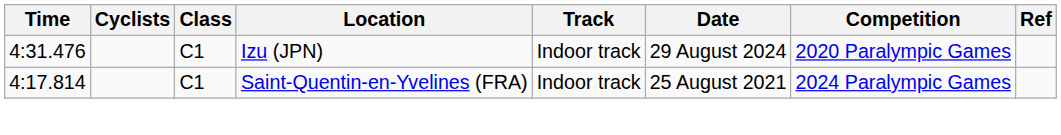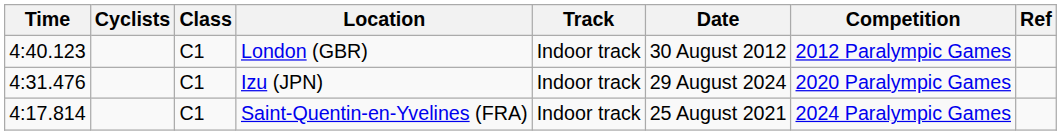+ row: 4:40.123 | C1 | London (GBR) | Indoor track | 30 August 2012 | 2012 Paralympic Games
